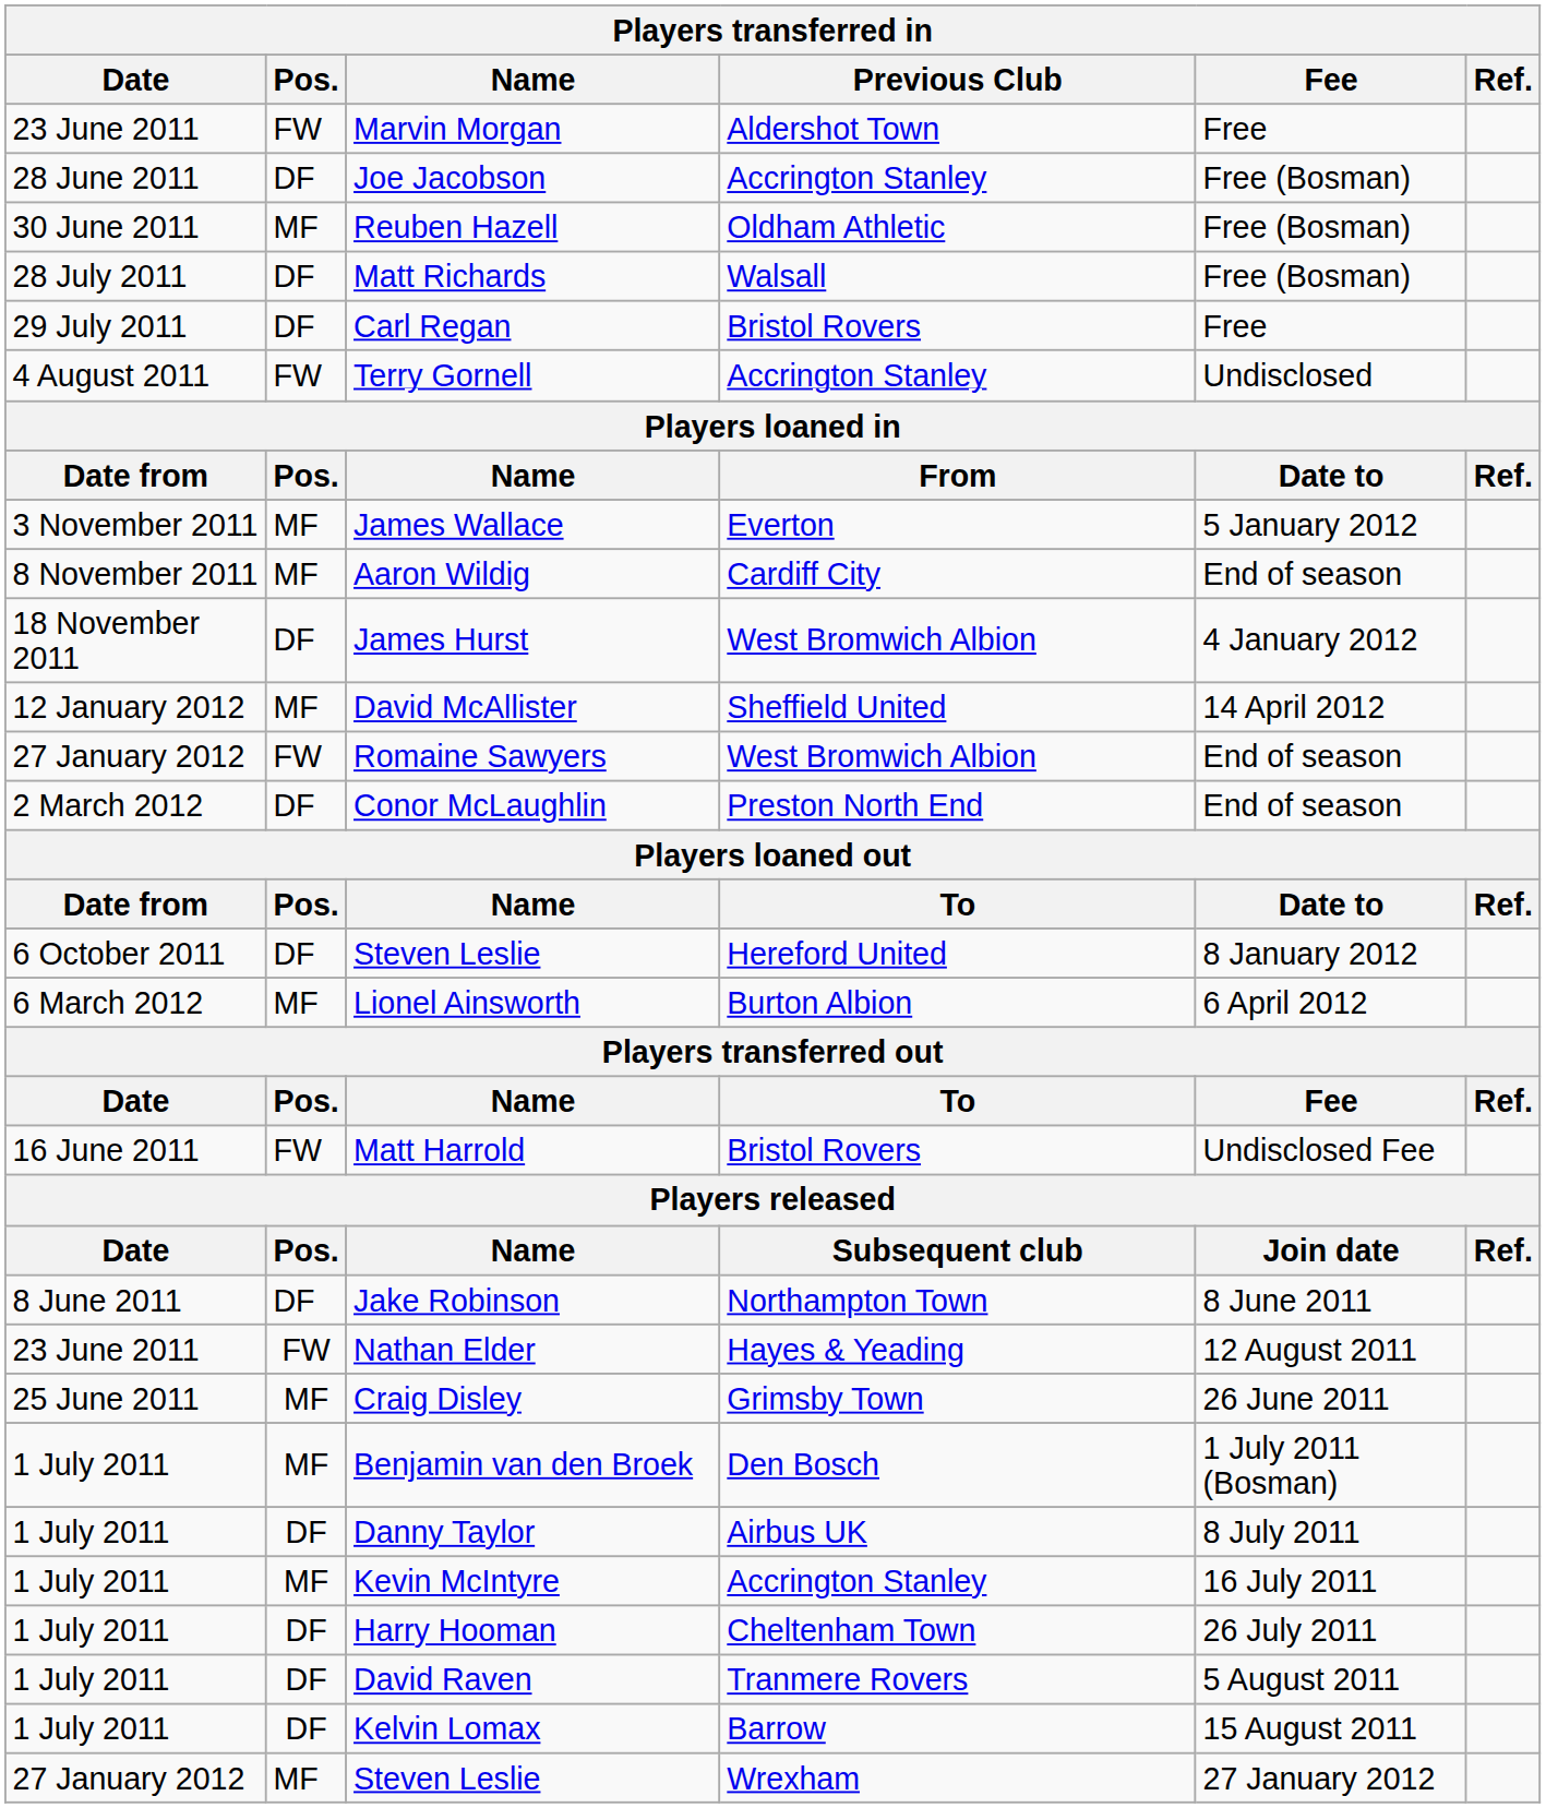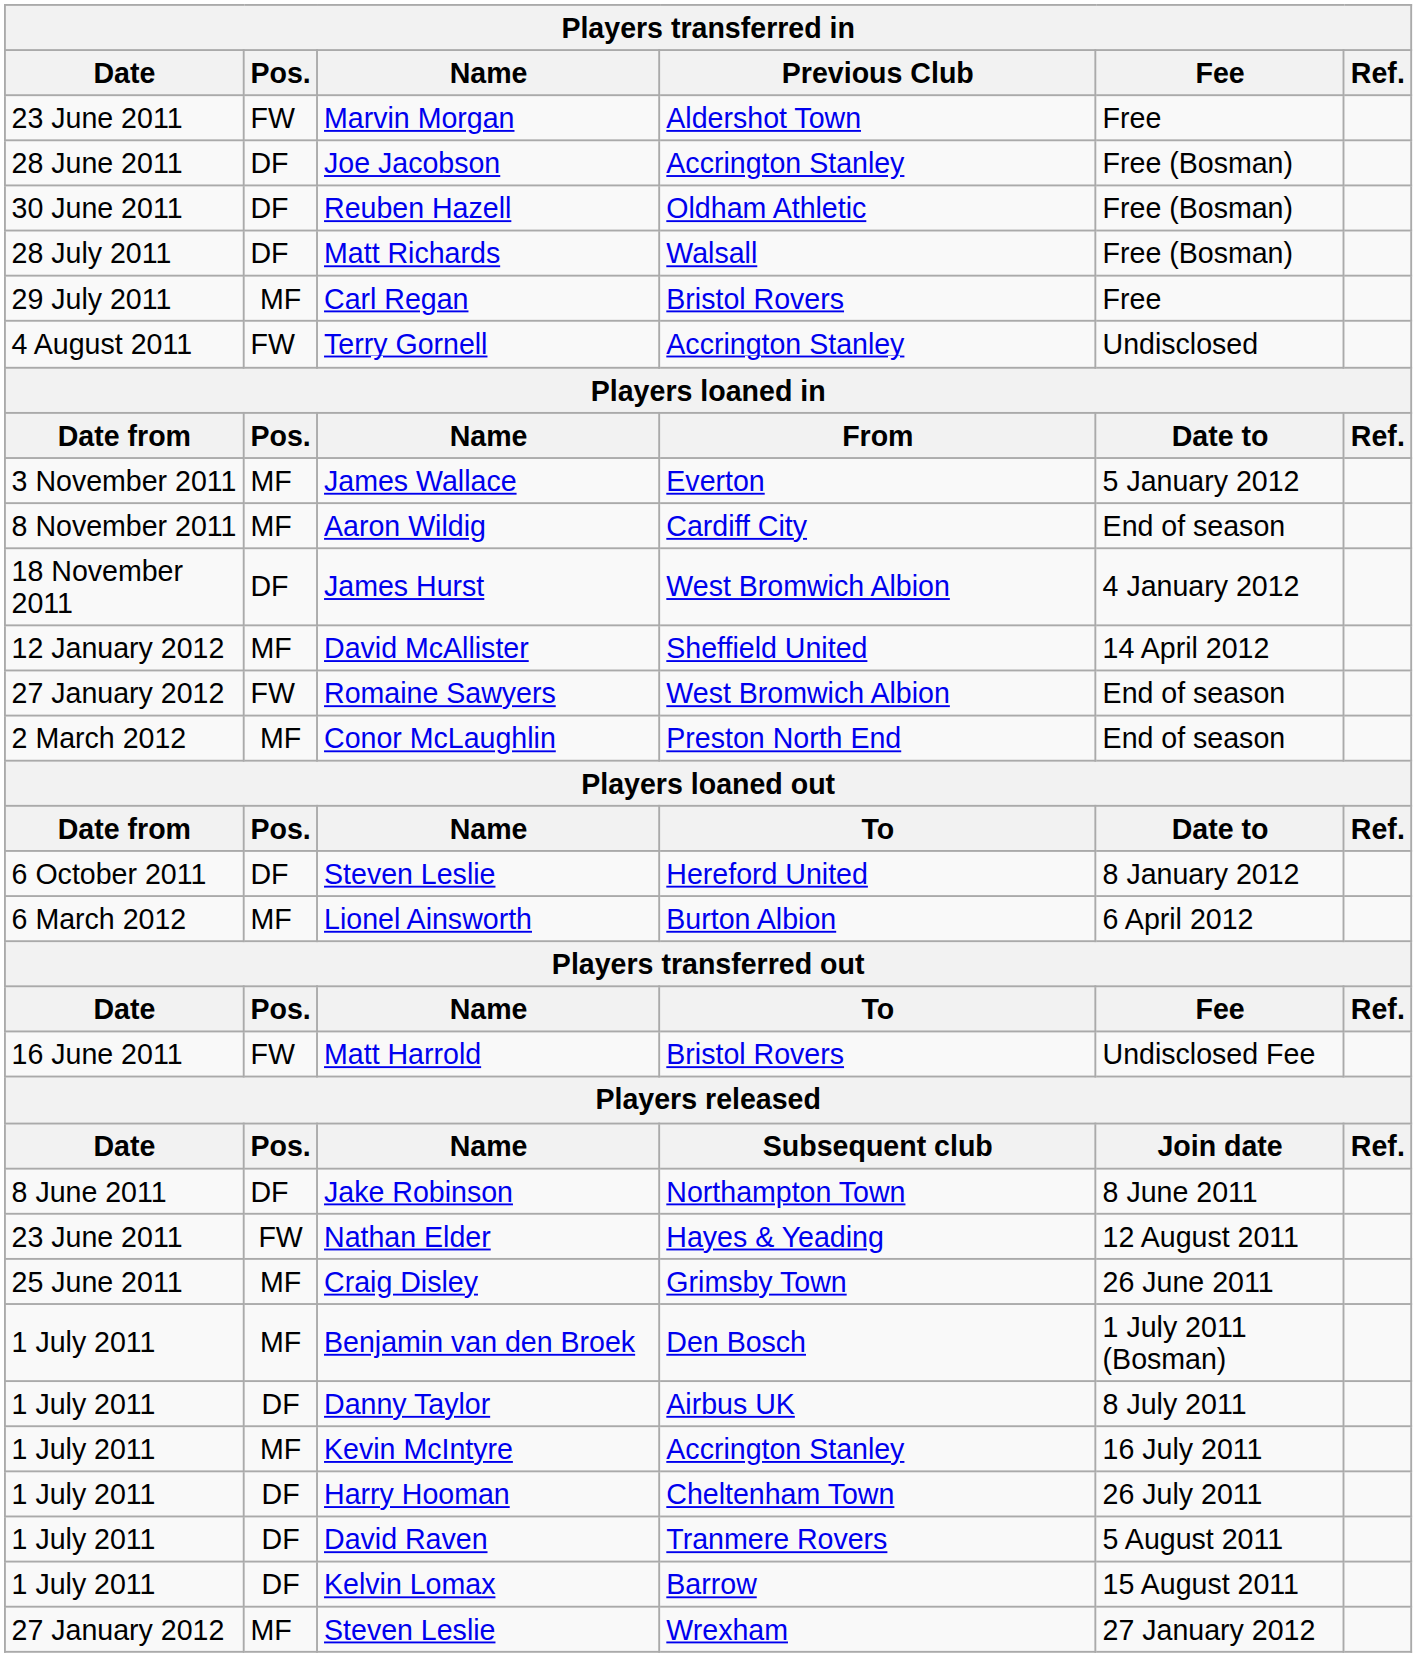Reuben Hazell | Pos.: MF -> DF
Carl Regan | Pos.: DF -> MF
Conor McLaughlin | Pos.: DF -> MF
